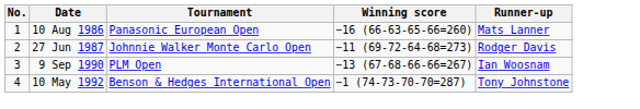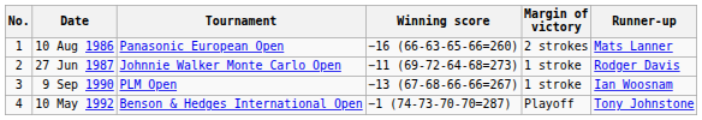+ column: Margin of victory | 2 strokes | 1 stroke | 1 stroke | Playoff
